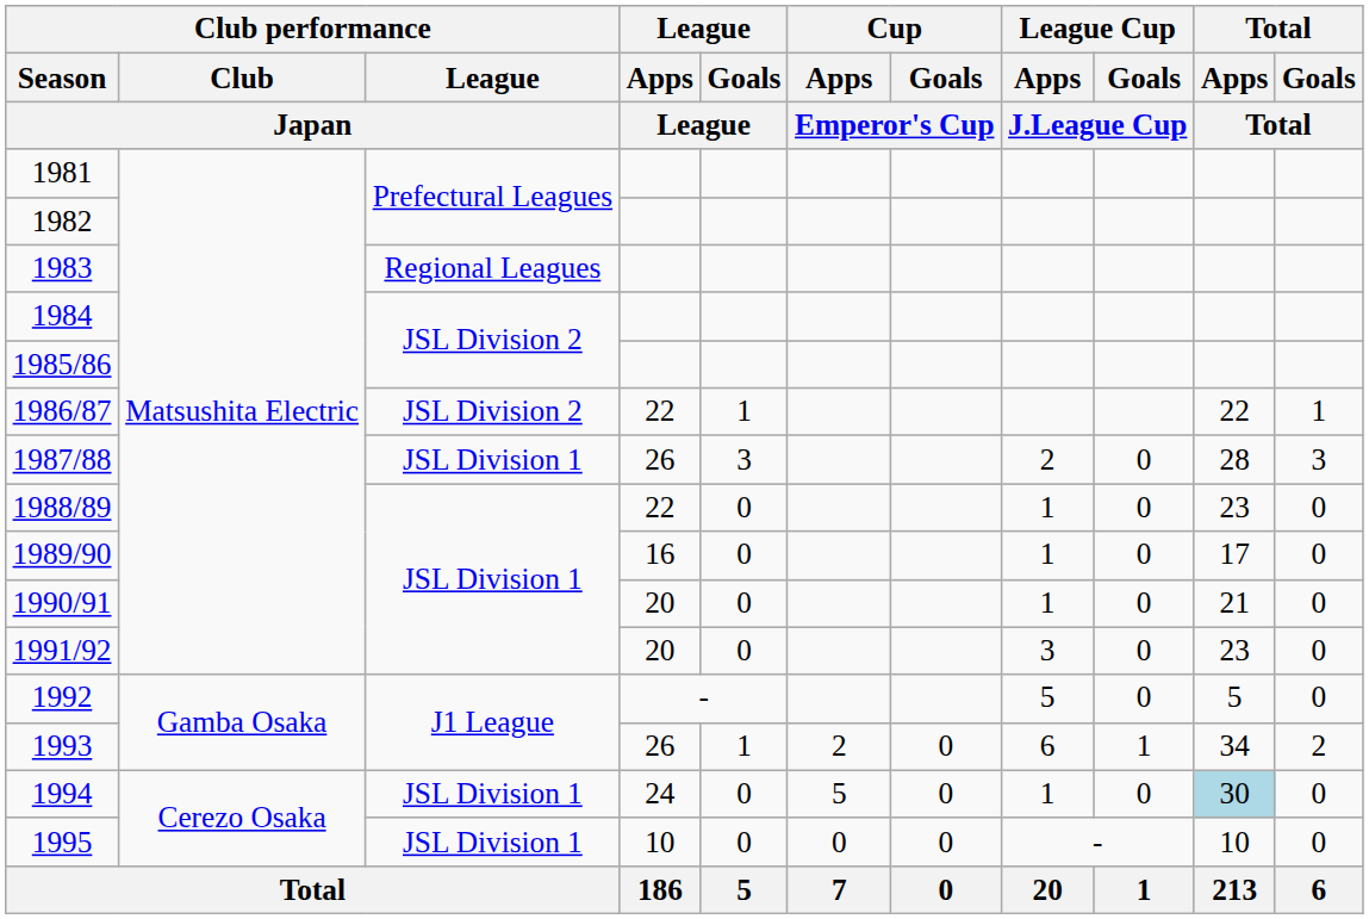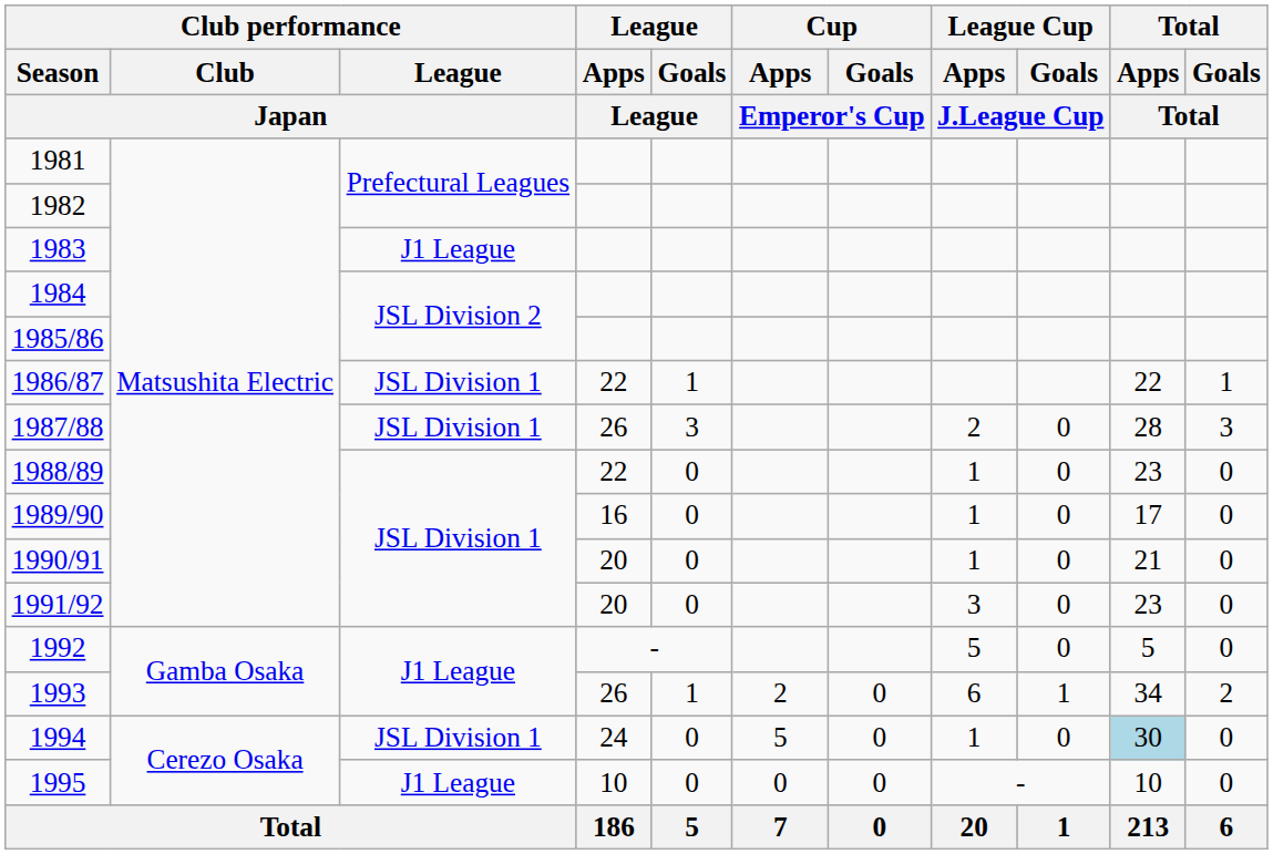1983 | Club performance / League / Japan: Regional Leagues -> J1 League
1986/87 | Club performance / League / Japan: JSL Division 2 -> JSL Division 1
1995 | Club performance / League / Japan: JSL Division 1 -> J1 League
